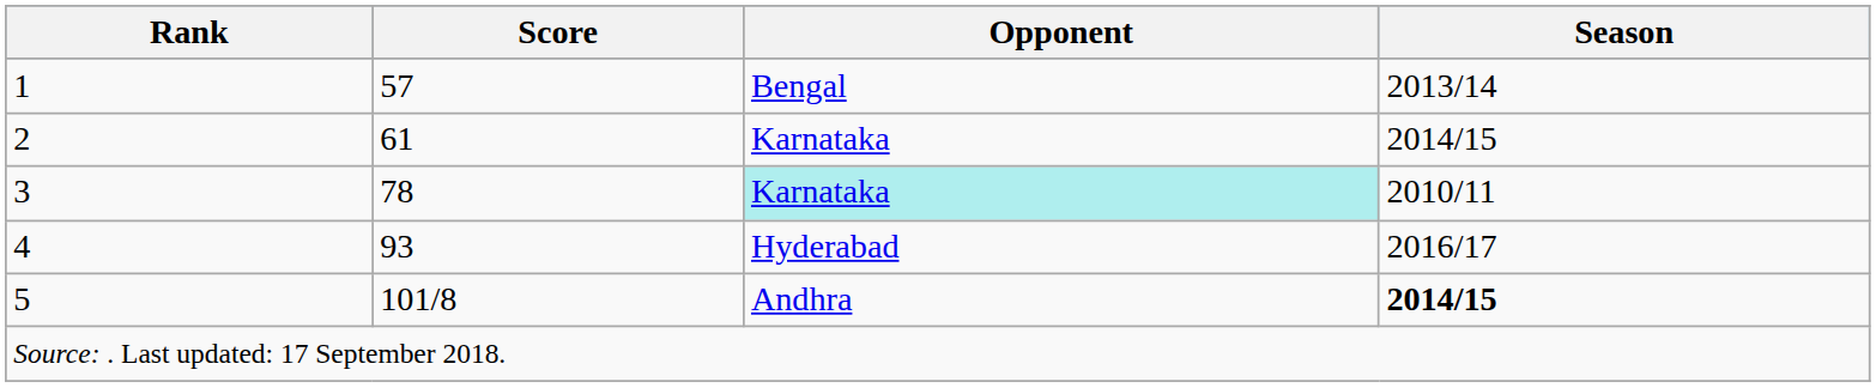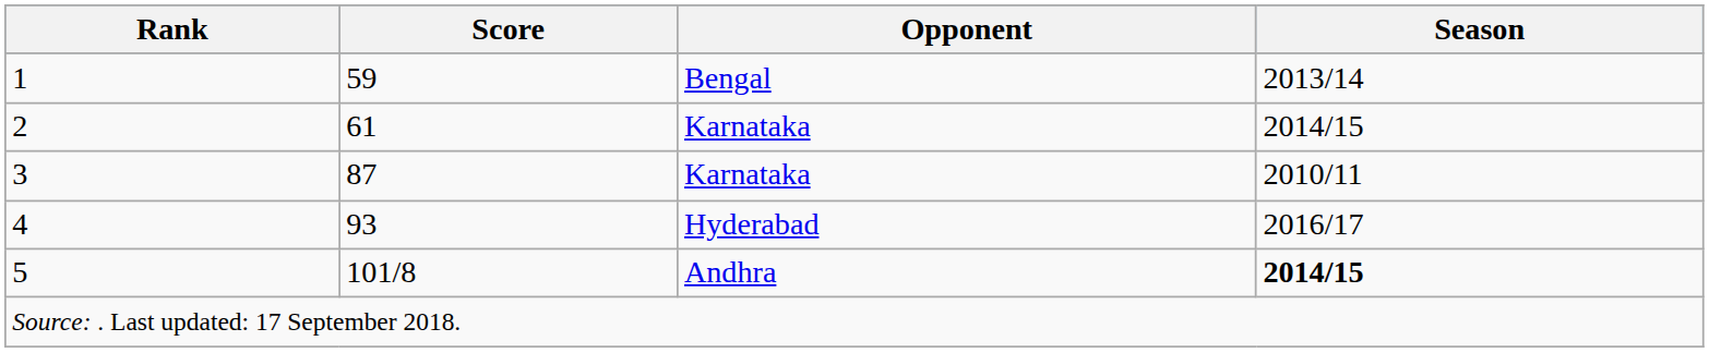1 | Score: 57 -> 59
3 | Score: 78 -> 87
3 | Opponent: paleturquoise background -> no background
